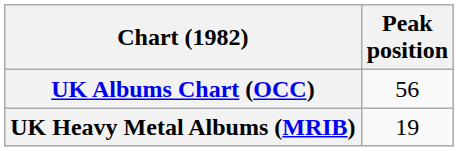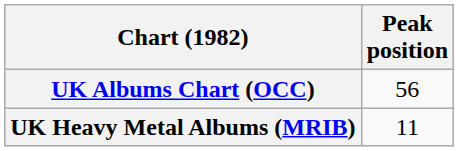UK Heavy Metal Albums (MRIB) | Peak position: 19 -> 11
